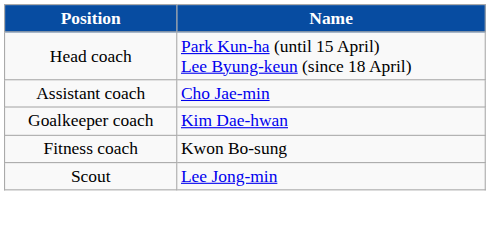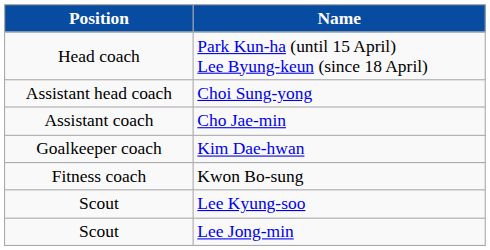+ row: Assistant head coach | Choi Sung-yong
+ row: Scout | Lee Kyung-soo
